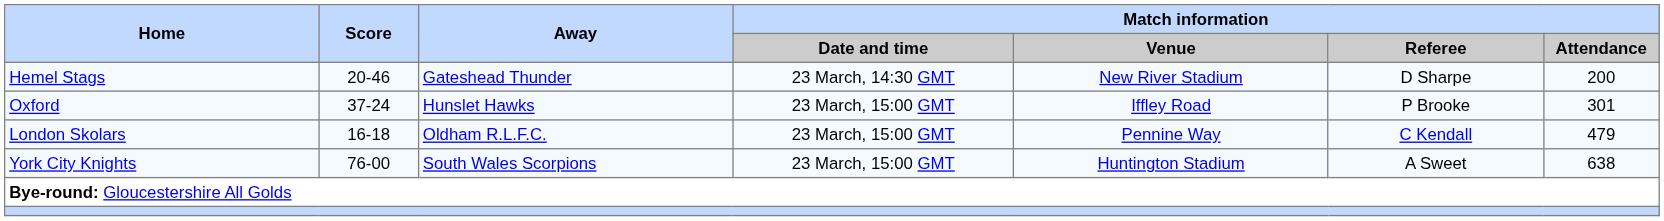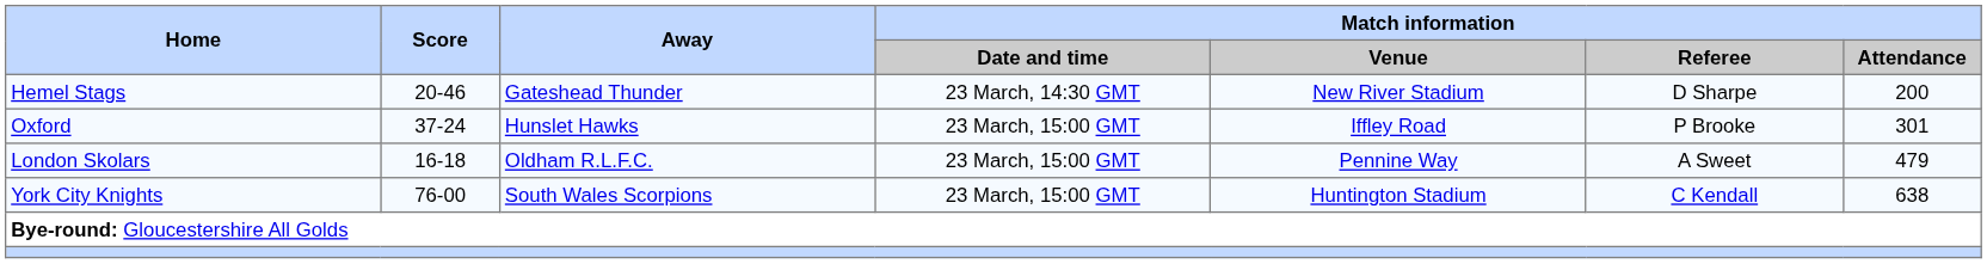London Skolars | Match information / Referee: C Kendall -> A Sweet
York City Knights | Match information / Referee: A Sweet -> C Kendall
